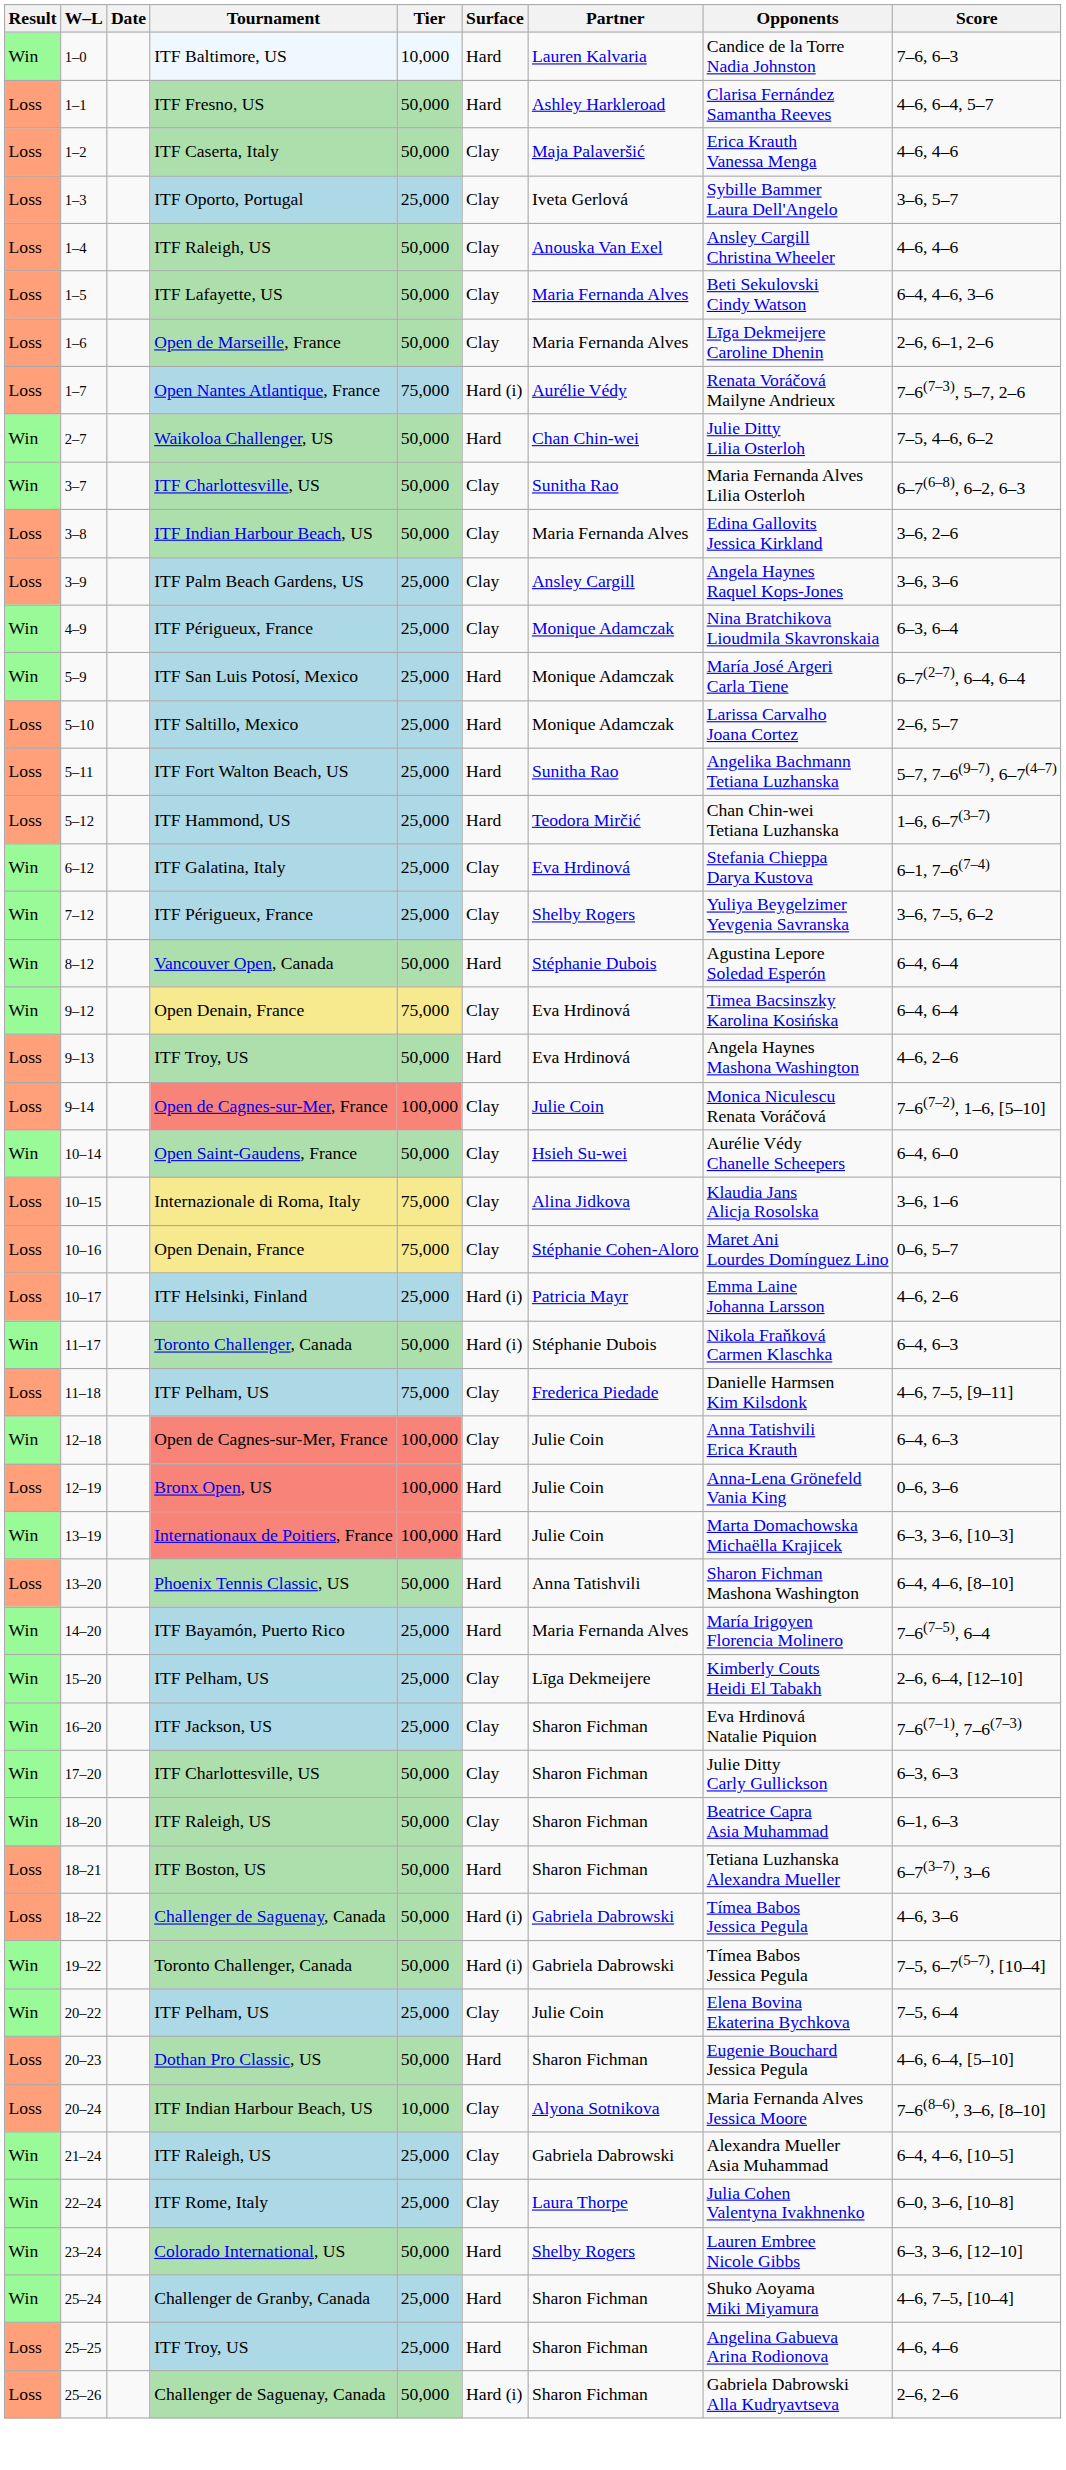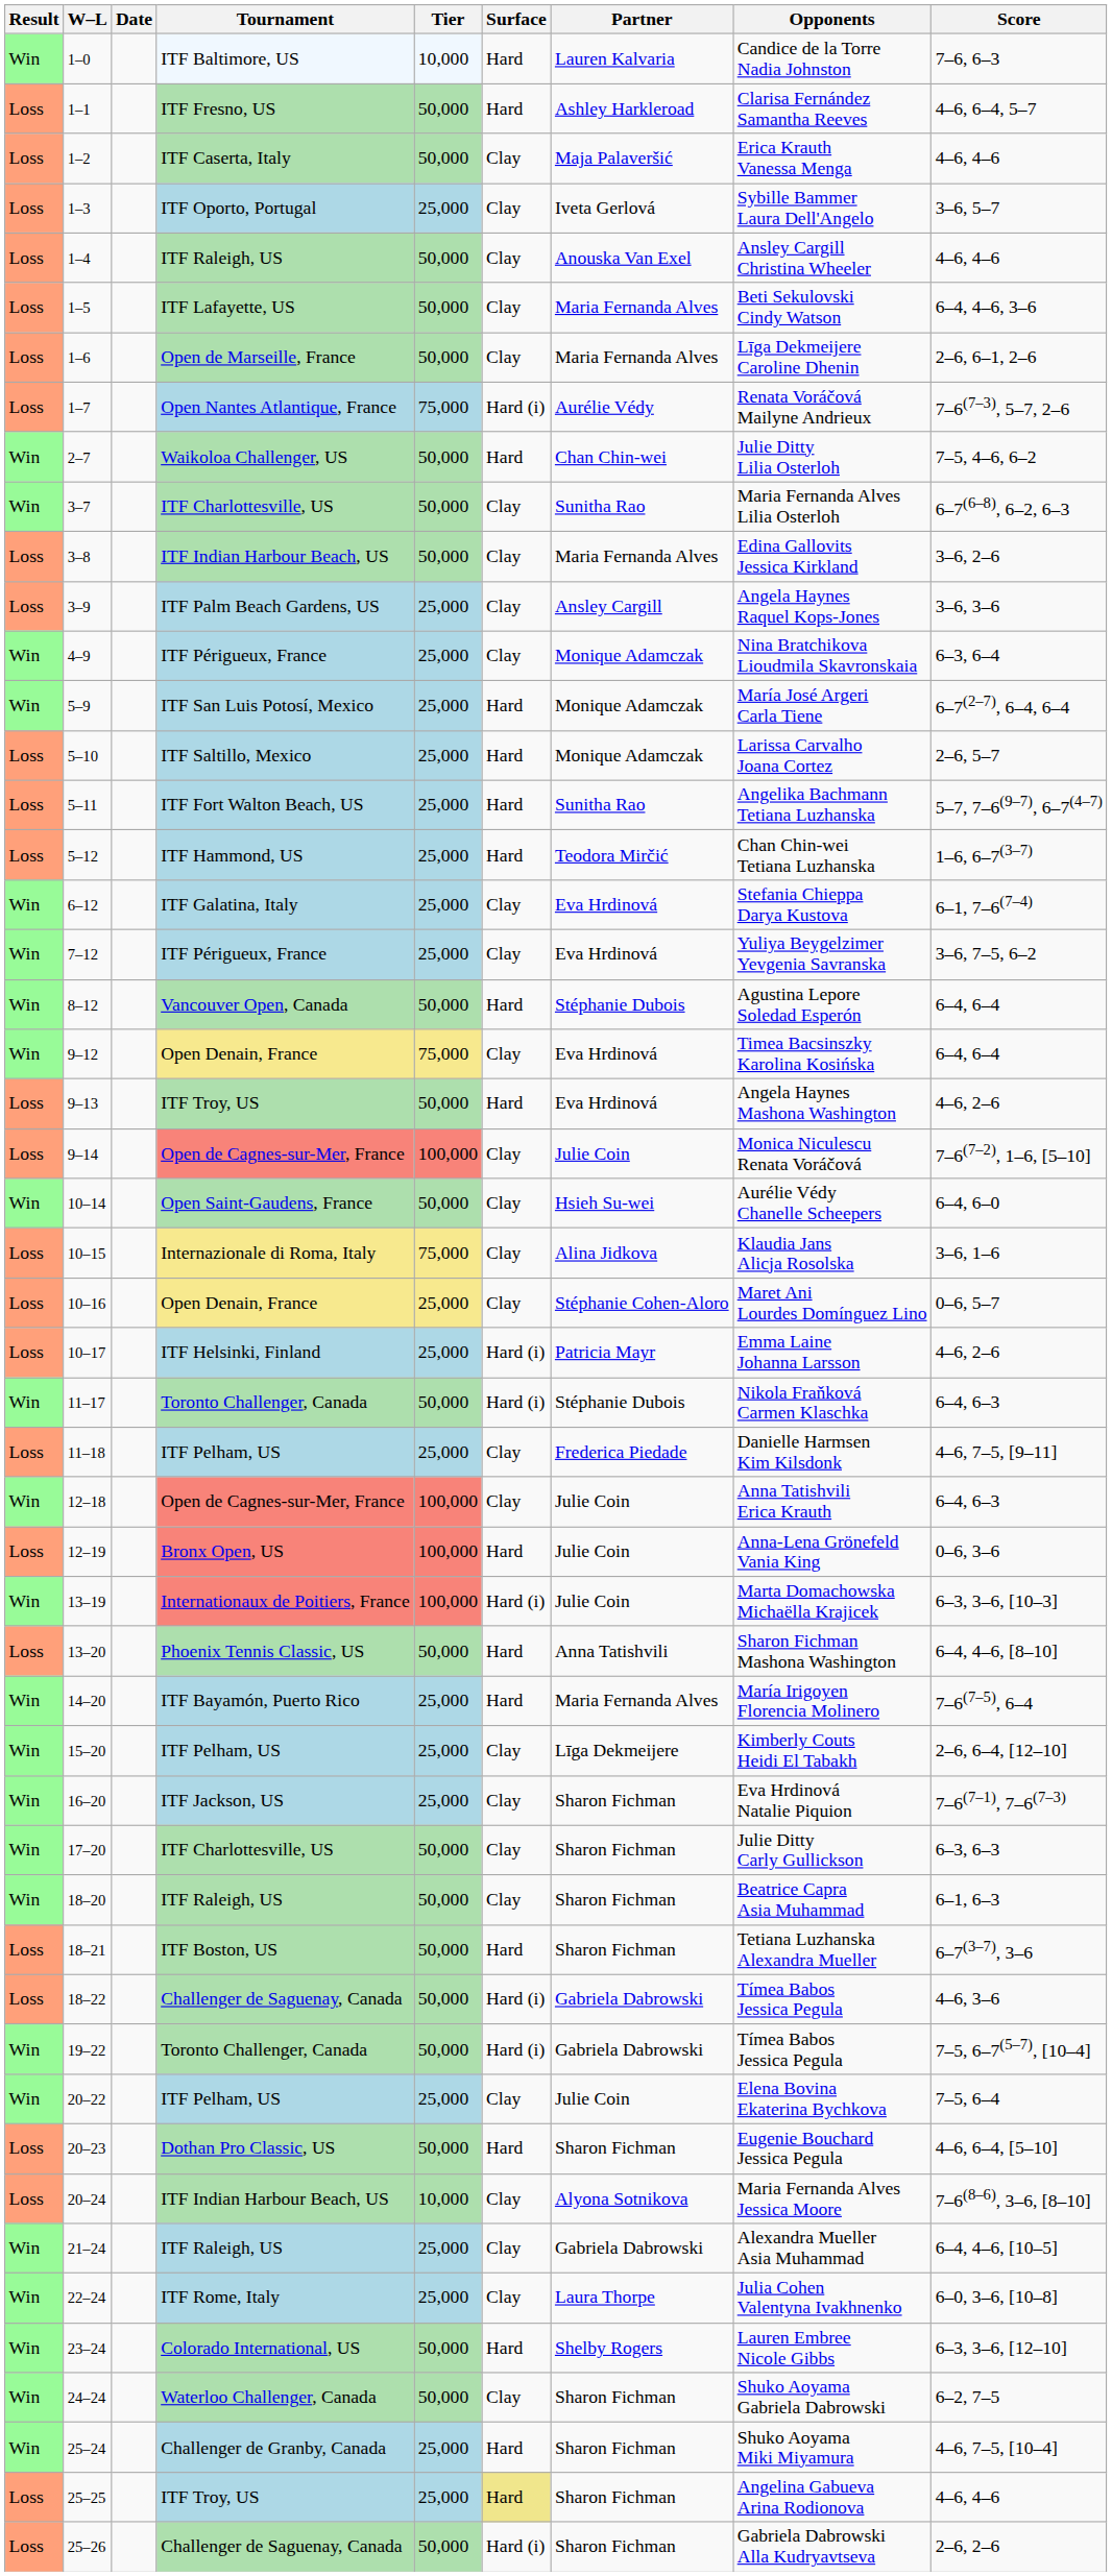7–12 | Partner: Shelby Rogers -> Eva Hrdinová
10–16 | Tier: 75,000 -> 25,000
11–18 | Tier: 75,000 -> 25,000
13–19 | Surface: Hard -> Hard (i)
+ row: Win | 24–24 | Waterloo Challenger, Canada | 50,000 | Clay | Sharon Fichman | Shuko Aoyama Gabriela Dabrowski | 6–2, 7–5
25–25 | Surface: no background -> khaki background
